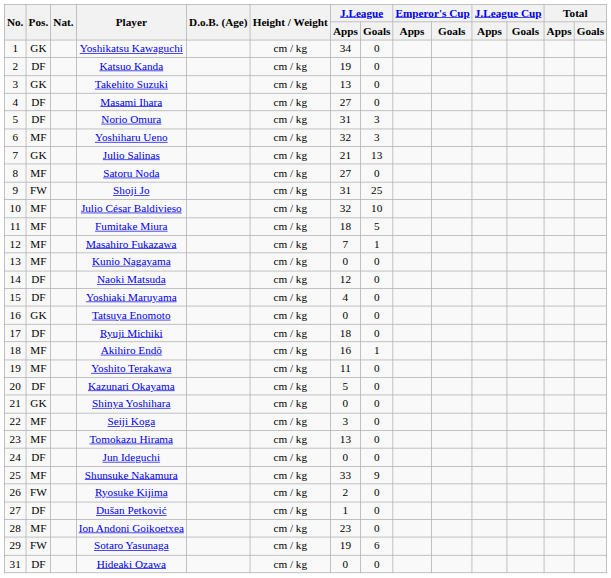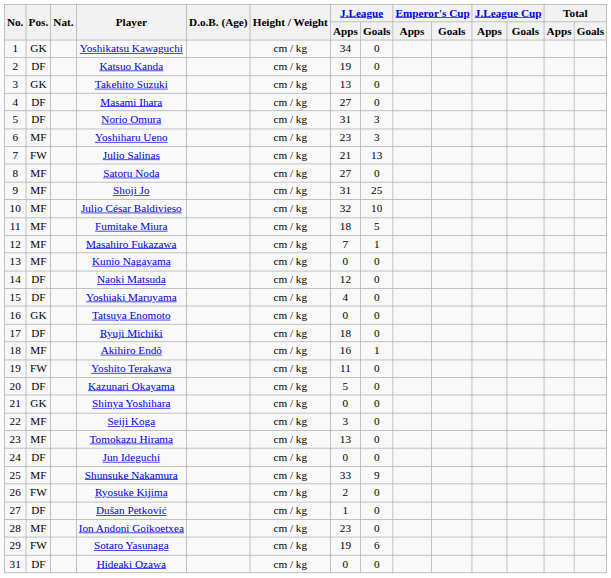Yoshiharu Ueno | J.League / Apps: 32 -> 23
Julio Salinas | Pos.: GK -> FW
Shoji Jo | Pos.: FW -> MF
Yoshito Terakawa | Pos.: MF -> FW
